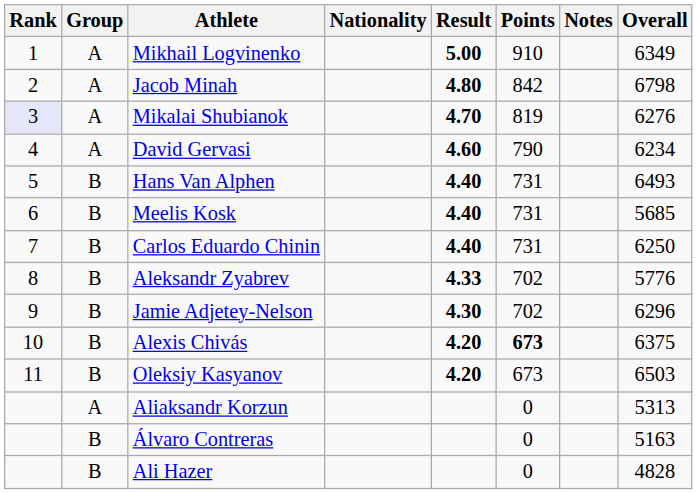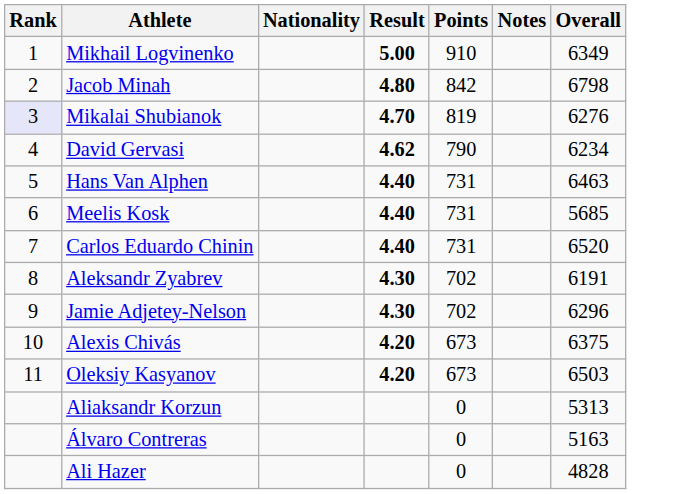- column: Group | A | A | A | A | B | B | B | B | B | B | B | A | B | B
David Gervasi | Result: 4.60 -> 4.62
Hans Van Alphen | Overall: 6493 -> 6463
Carlos Eduardo Chinin | Overall: 6250 -> 6520
Aleksandr Zyabrev | Result: 4.33 -> 4.30
Aleksandr Zyabrev | Overall: 5776 -> 6191
Alexis Chivás | Points: bold -> normal
